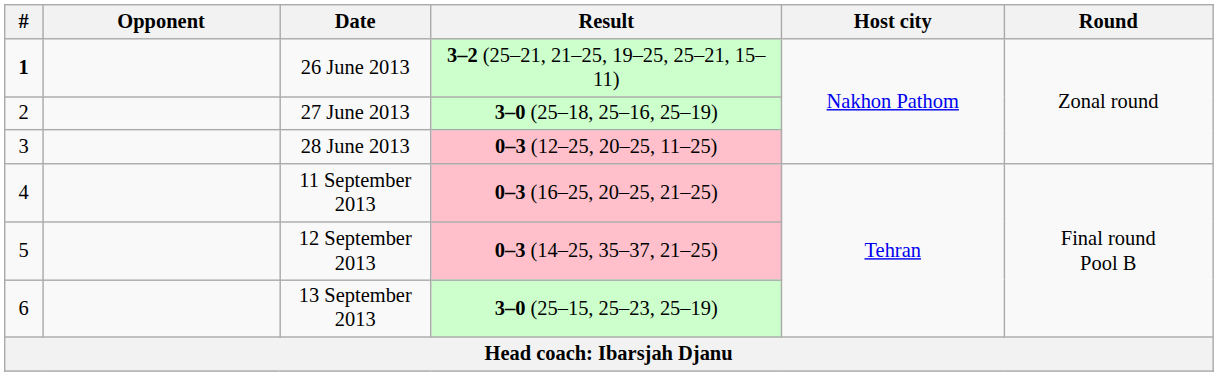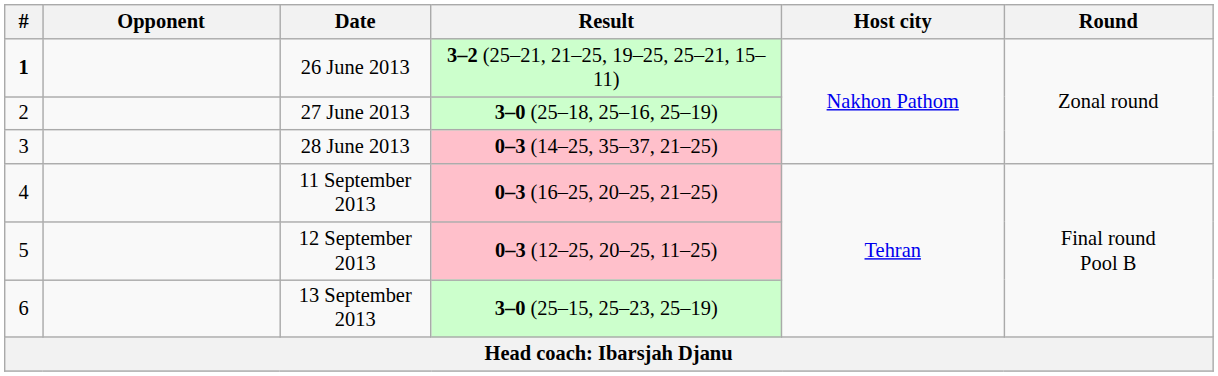28 June 2013 | Result: 0–3 (12–25, 20–25, 11–25) -> 0–3 (14–25, 35–37, 21–25)
12 September 2013 | Result: 0–3 (14–25, 35–37, 21–25) -> 0–3 (12–25, 20–25, 11–25)
